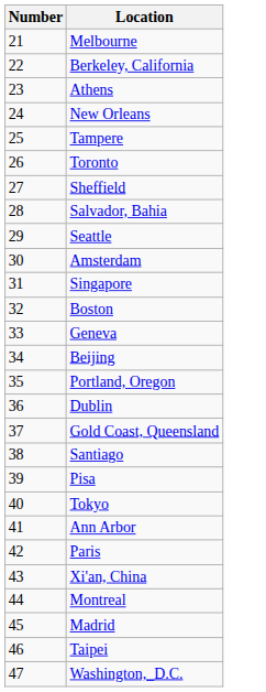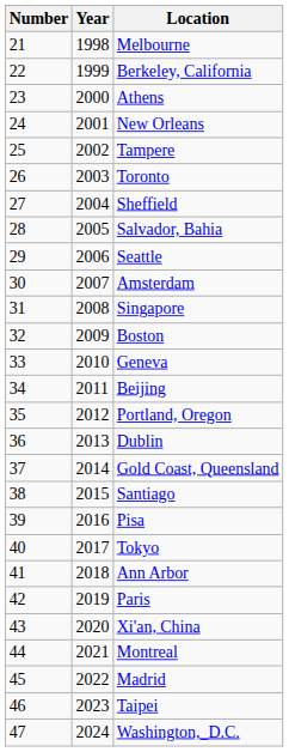+ column: Year | 1998 | 1999 | 2000 | 2001 | 2002 | 2003 | 2004 | 2005 | 2006 | 2007 | 2008 | 2009 | 2010 | 2011 | 2012 | 2013 | 2014 | 2015 | 2016 | 2017 | 2018 | 2019 | 2020 | 2021 | 2022 | 2023 | 2024
